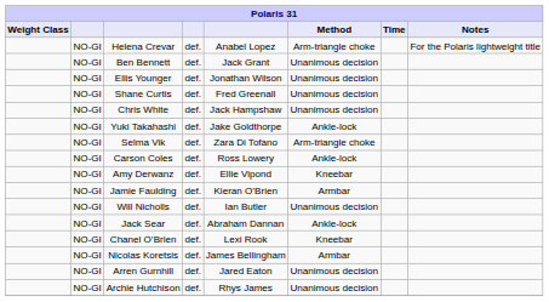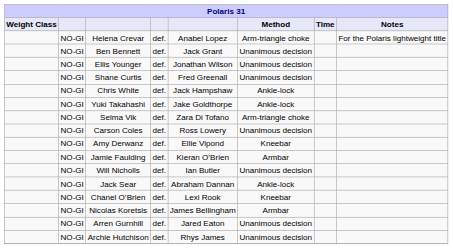Chris White | Method: Unanimous decision -> Ankle-lock
Carson Coles | Method: Ankle-lock -> Unanimous decision
